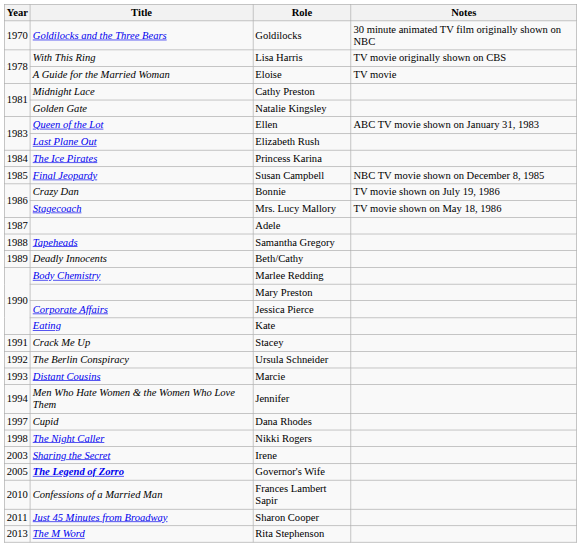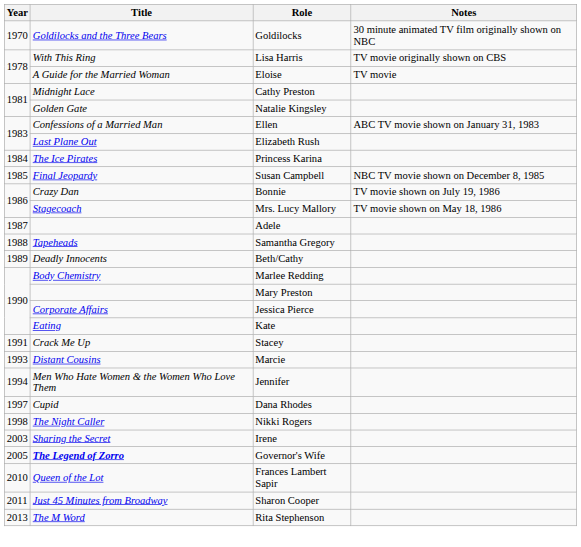Ellen | Title: Queen of the Lot -> Confessions of a Married Man
- row: 1992 | The Berlin Conspiracy | Ursula Schneider
Frances Lambert Sapir | Title: Confessions of a Married Man -> Queen of the Lot
